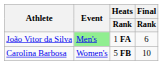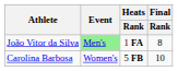João Vitor da Silva | Final / Rank: 6 -> 8
